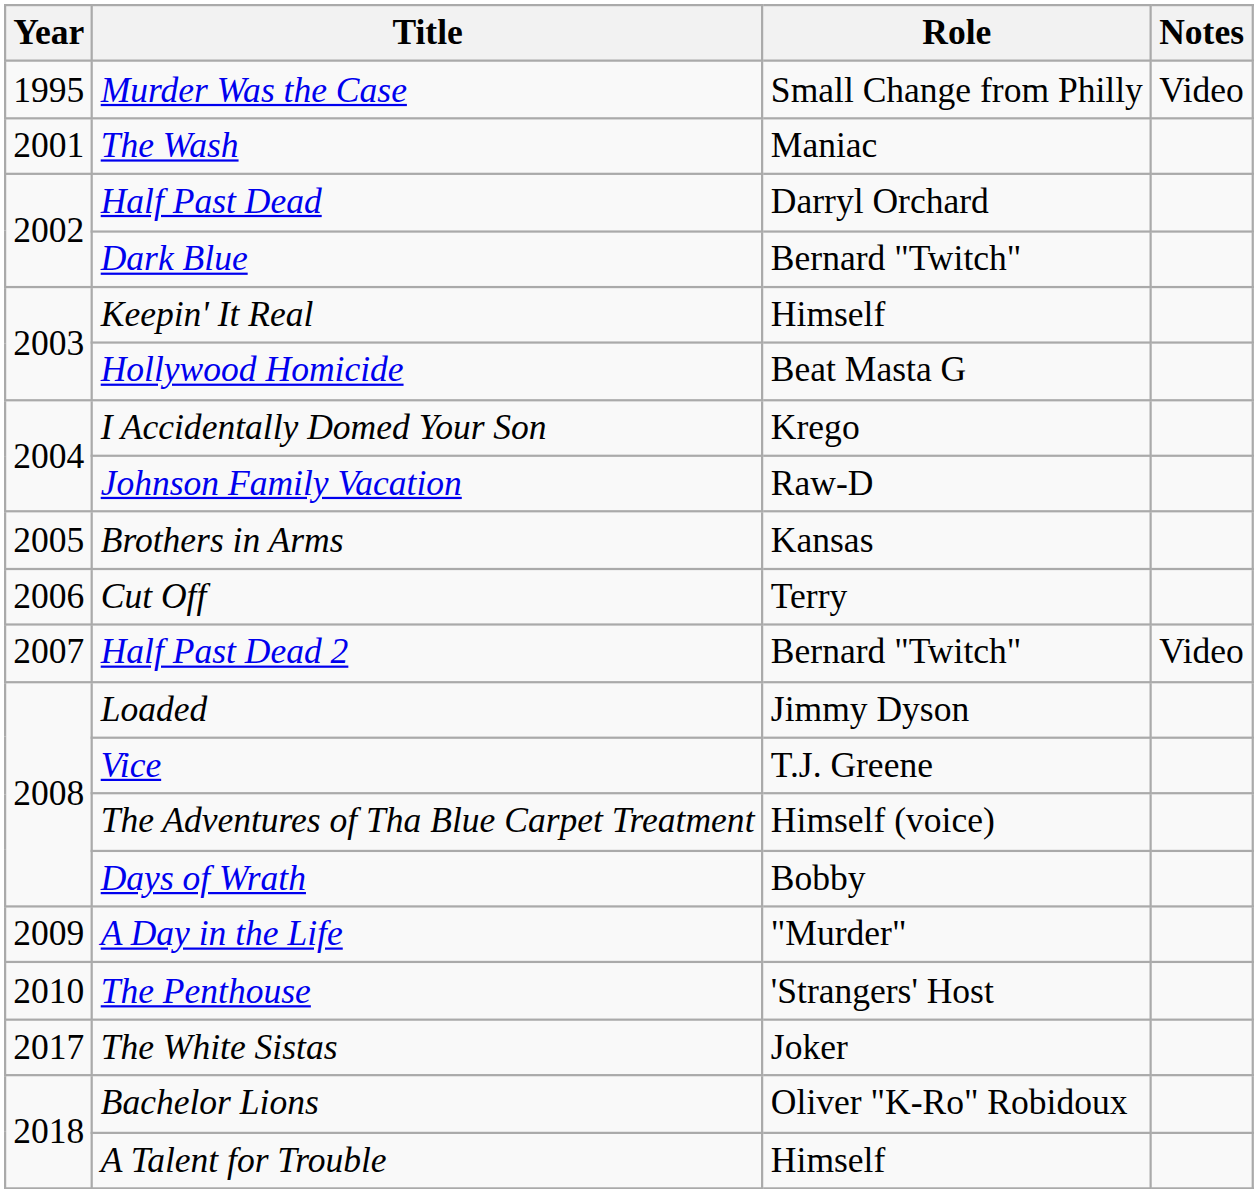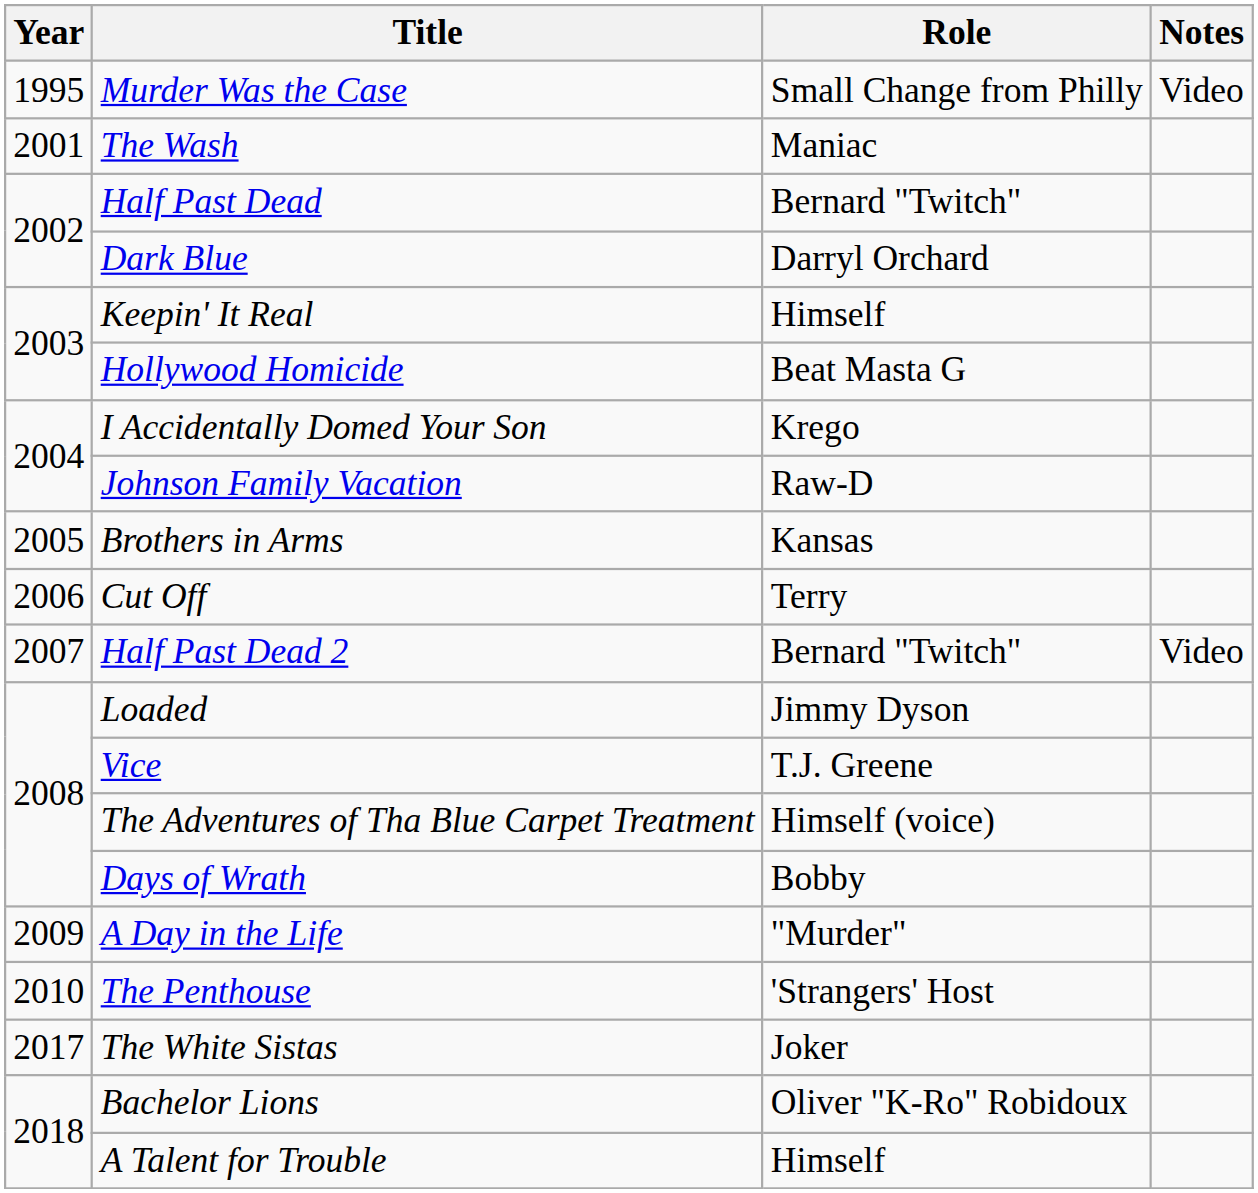Half Past Dead | Role: Darryl Orchard -> Bernard "Twitch"
Dark Blue | Role: Bernard "Twitch" -> Darryl Orchard
